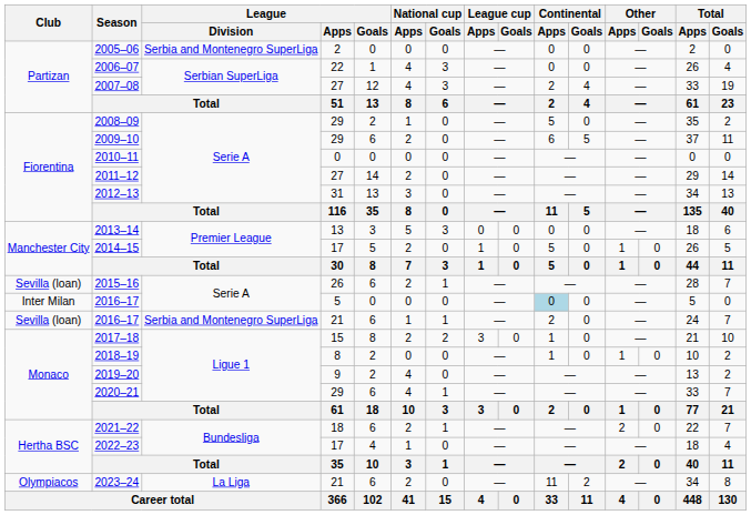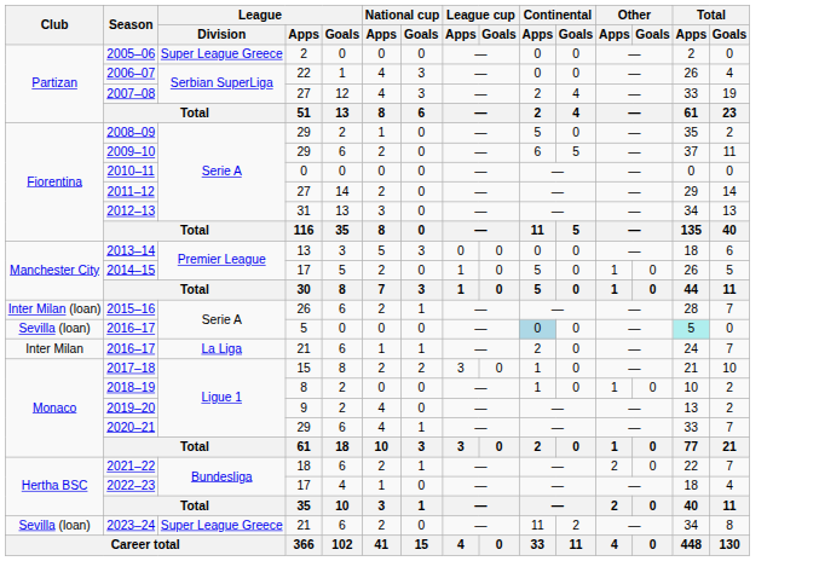2005–06 | League / Division: Serbia and Montenegro SuperLiga -> Super League Greece
2015–16 | Club: Sevilla (loan) -> Inter Milan (loan)
2016–17 / 5 | Club: Inter Milan -> Sevilla (loan)
2016–17 / 5 | Total / Apps: no background -> paleturquoise background
2016–17 / 21 | Club: Sevilla (loan) -> Inter Milan
2016–17 / 21 | League / Division: Serbia and Montenegro SuperLiga -> La Liga
2023–24 | Club: Olympiacos -> Sevilla (loan)
2023–24 | League / Division: La Liga -> Super League Greece
